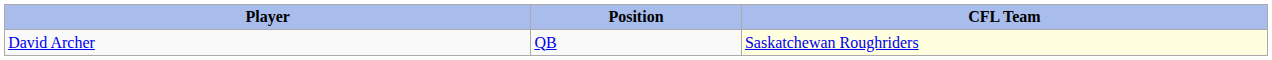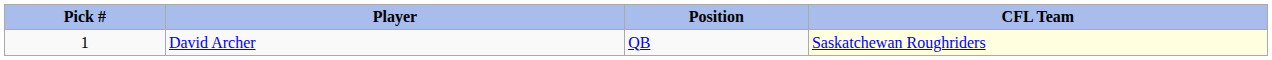+ column: Pick # | 1
